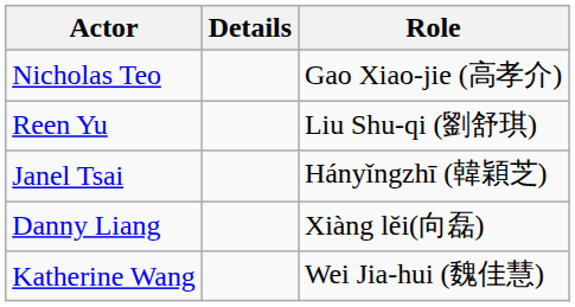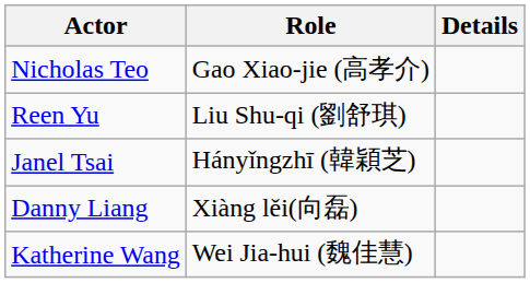columns swapped: Role <-> Details
